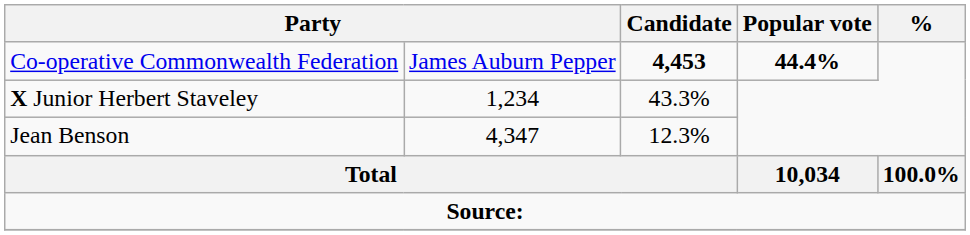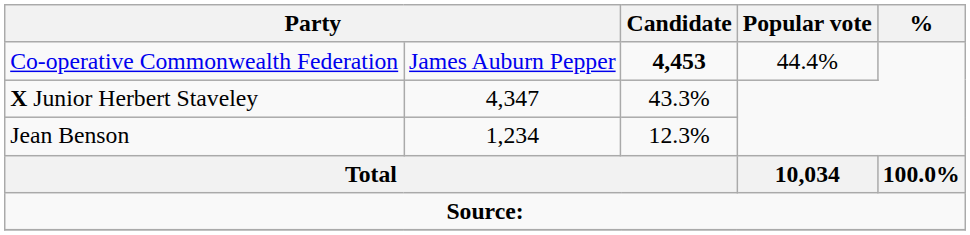Co-operative Commonwealth Federation | Popular vote: bold -> normal
X Junior Herbert Staveley | column 2: 1,234 -> 4,347
Jean Benson | column 2: 4,347 -> 1,234
